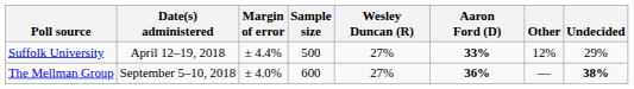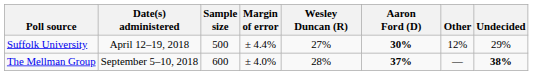columns swapped: Sample size <-> Margin of error
Suffolk University | Aaron Ford (D): 33% -> 30%
The Mellman Group | Wesley Duncan (R): 27% -> 28%
The Mellman Group | Aaron Ford (D): 36% -> 37%
